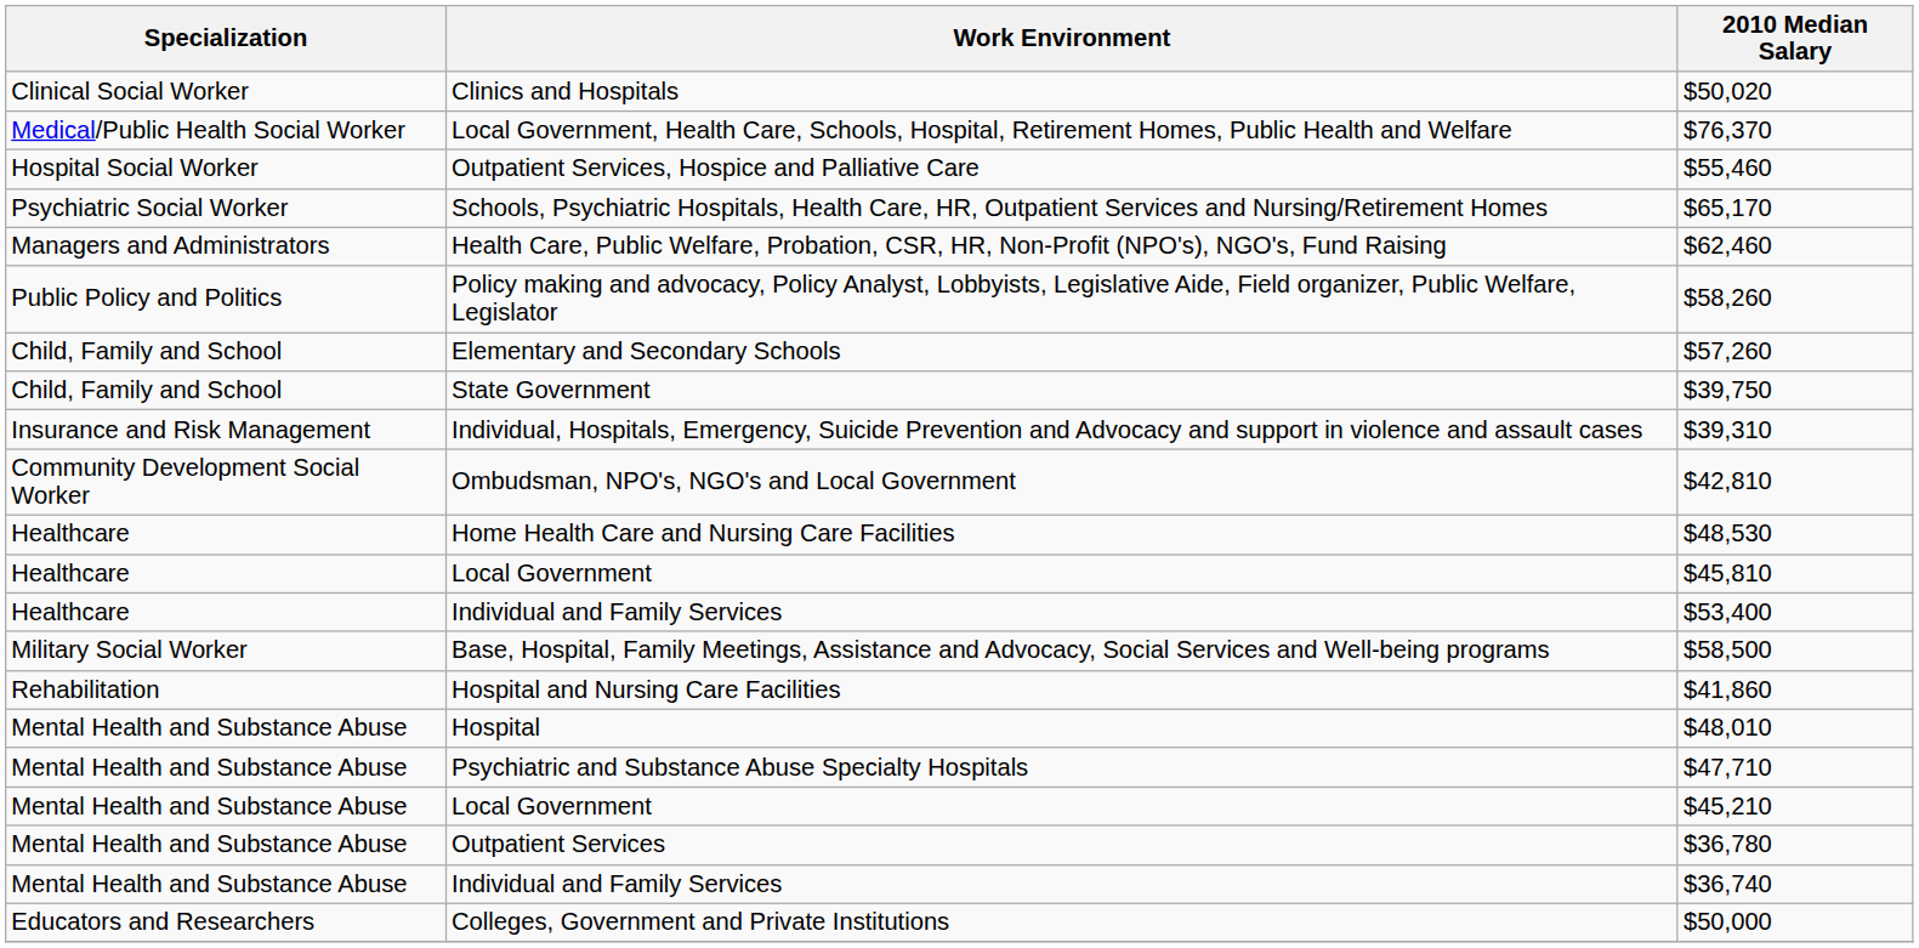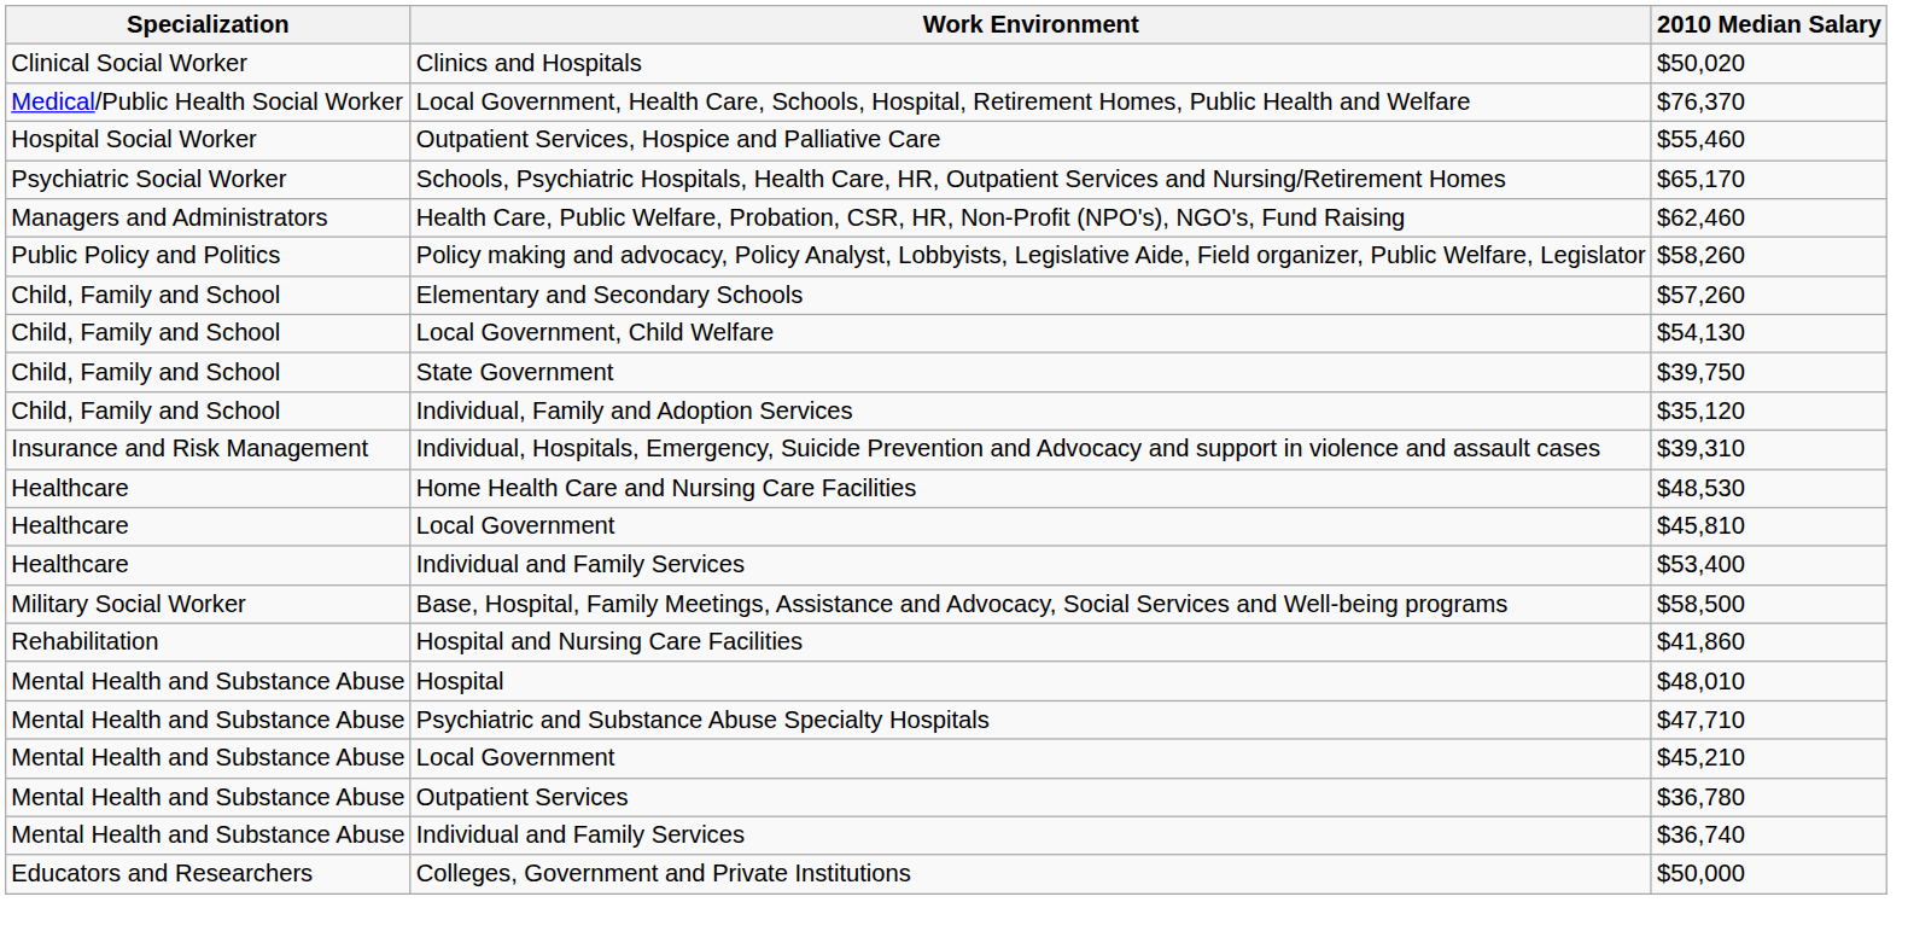+ row: Child, Family and School | Local Government, Child Welfare | $54,130
+ row: Child, Family and School | Individual, Family and Adoption Services | $35,120
- row: Community Development Social Worker | Ombudsman, NPO's, NGO's and Local Government | $42,810
